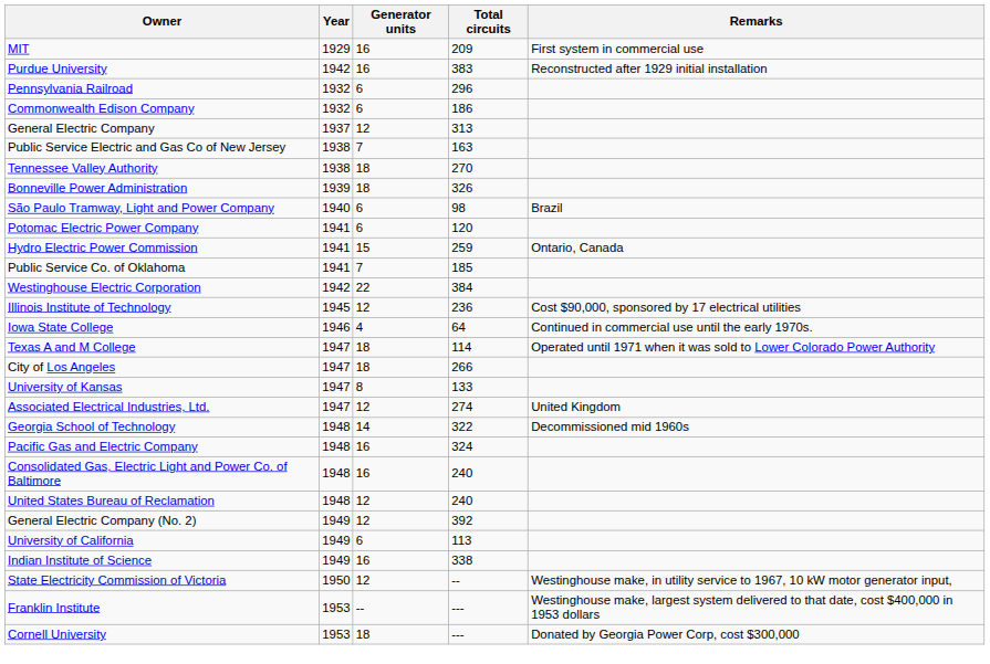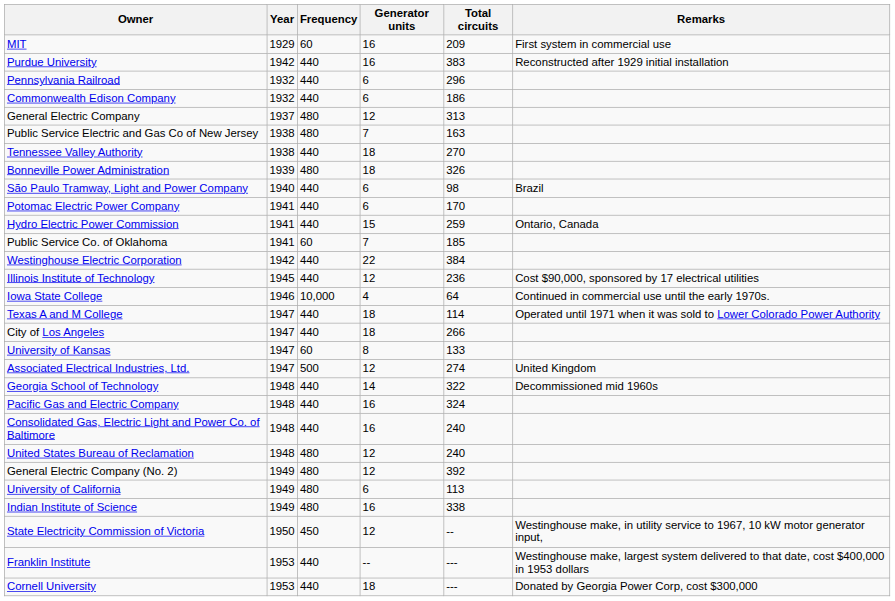+ column: Frequency | 60 | 440 | 440 | 440 | 480 | 480 | 440 | 480 | 440 | 440 | 440 | 60 | 440 | 440 | 10,000 | 440 | 440 | 60 | 500 | 440 | 440 | 440 | 480 | 480 | 480 | 480 | 450 | 440 | 440
Potomac Electric Power Company | Total circuits: 120 -> 170
